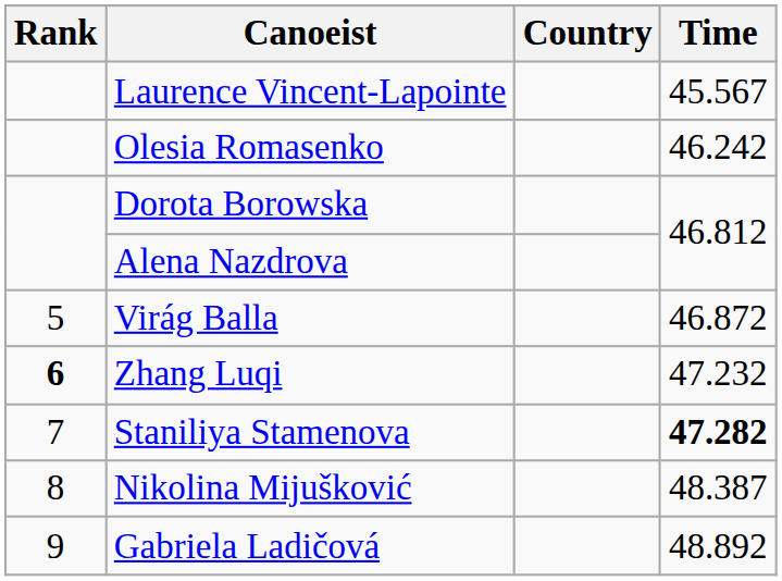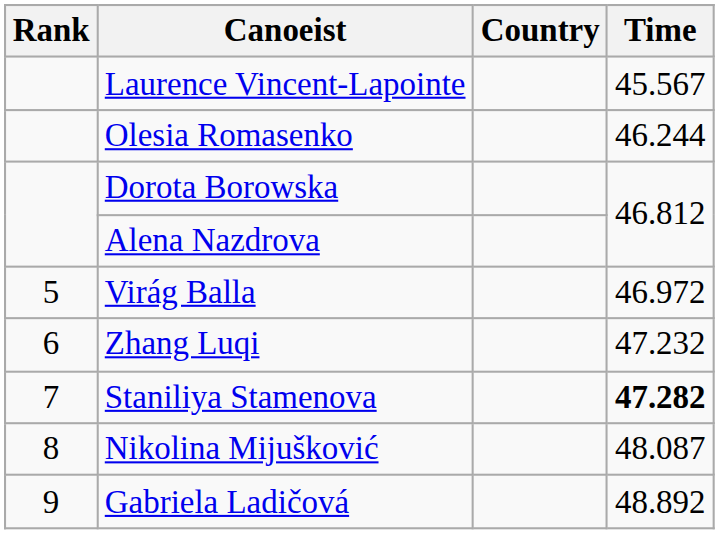Olesia Romasenko | Time: 46.242 -> 46.244
Virág Balla | Time: 46.872 -> 46.972
Zhang Luqi | Rank: bold -> normal
Nikolina Mijušković | Time: 48.387 -> 48.087
